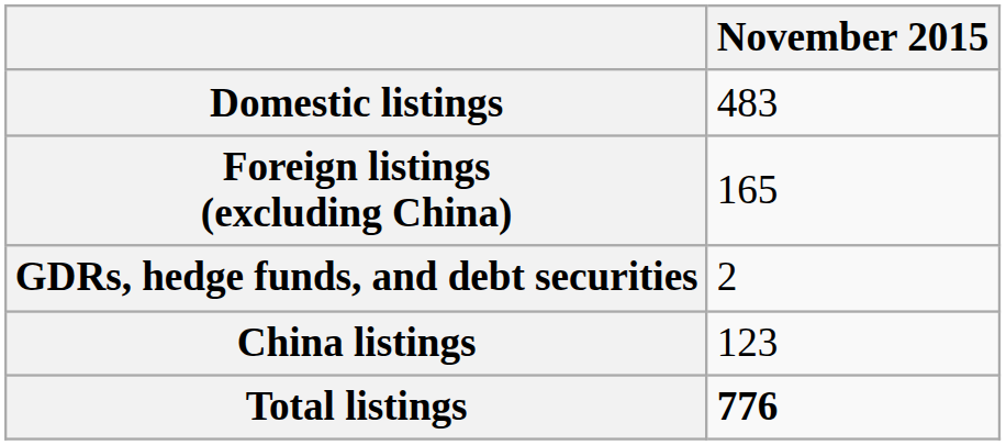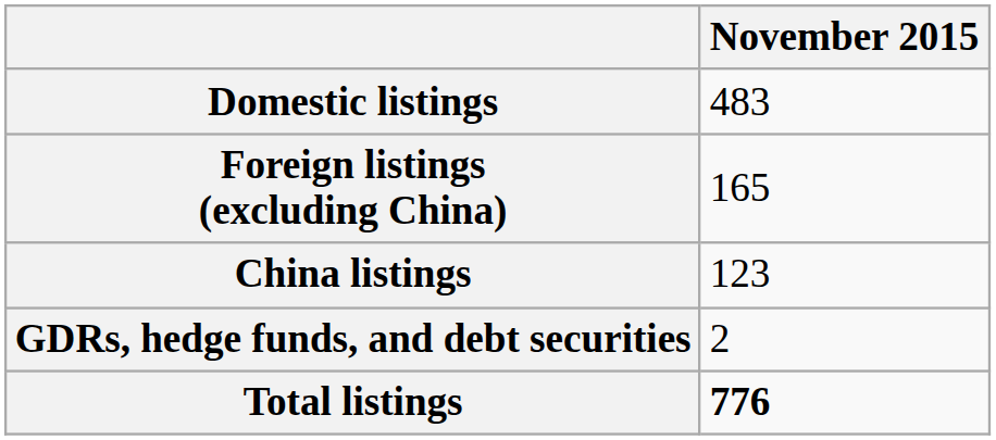rows swapped: China listings <-> GDRs, hedge funds, and debt securities
